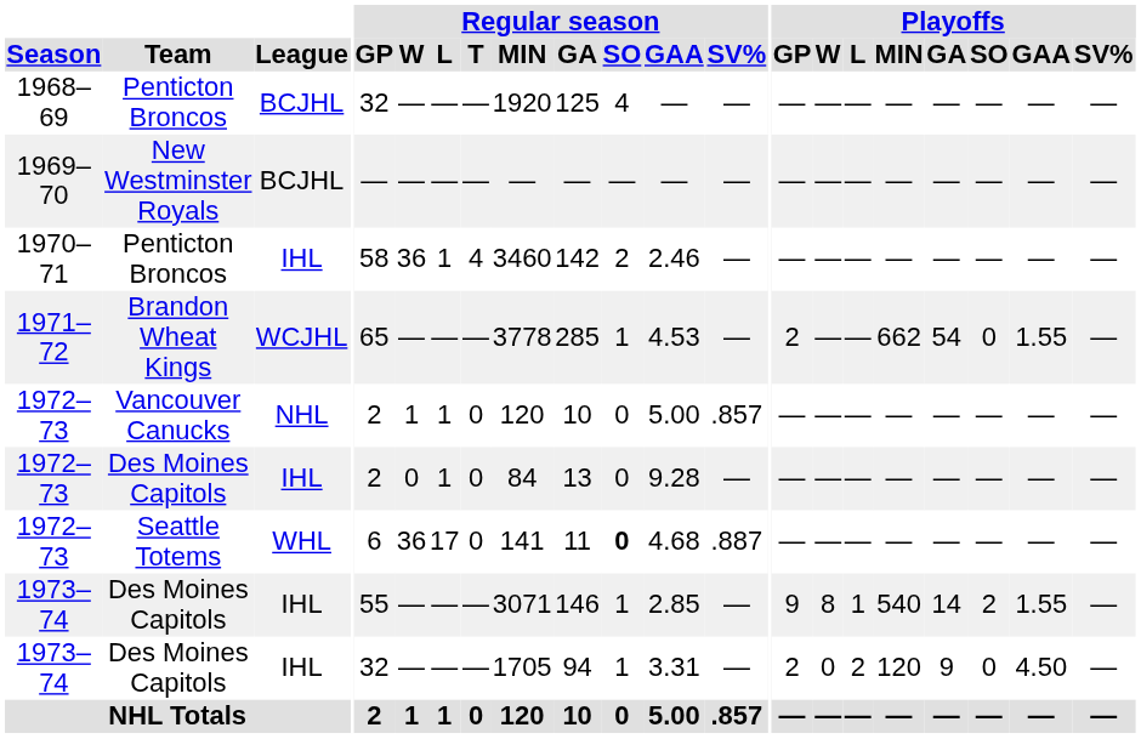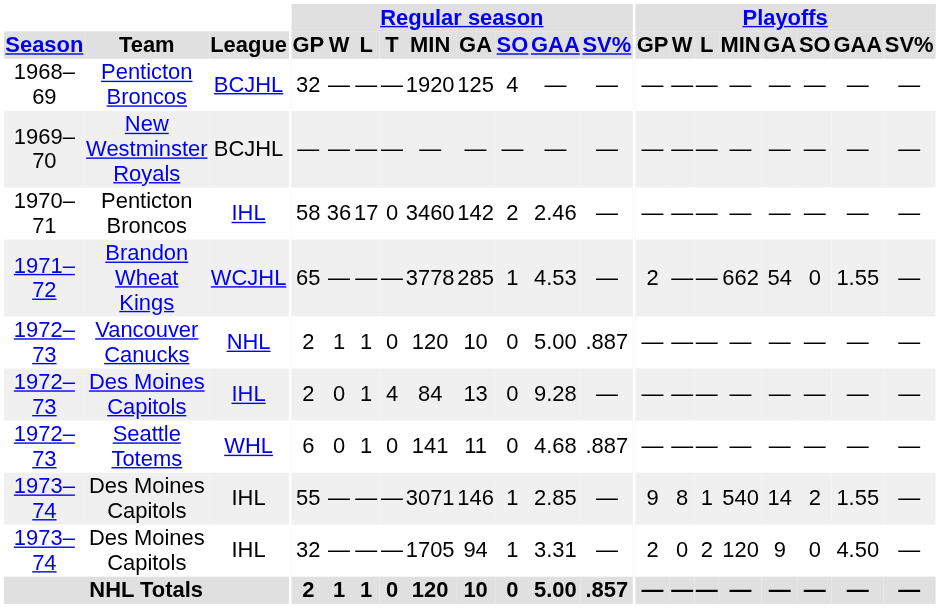1970–71 | Regular season / L: 1 -> 17
1970–71 | Regular season / T: 4 -> 0
1972–73 / Vancouver Canucks | Regular season / SV%: .857 -> .887
1972–73 / Des Moines Capitols | Regular season / T: 0 -> 4
1972–73 / Seattle Totems | Regular season / W: 36 -> 0
1972–73 / Seattle Totems | Regular season / L: 17 -> 1
1972–73 / Seattle Totems | Regular season / SO: bold -> normal
